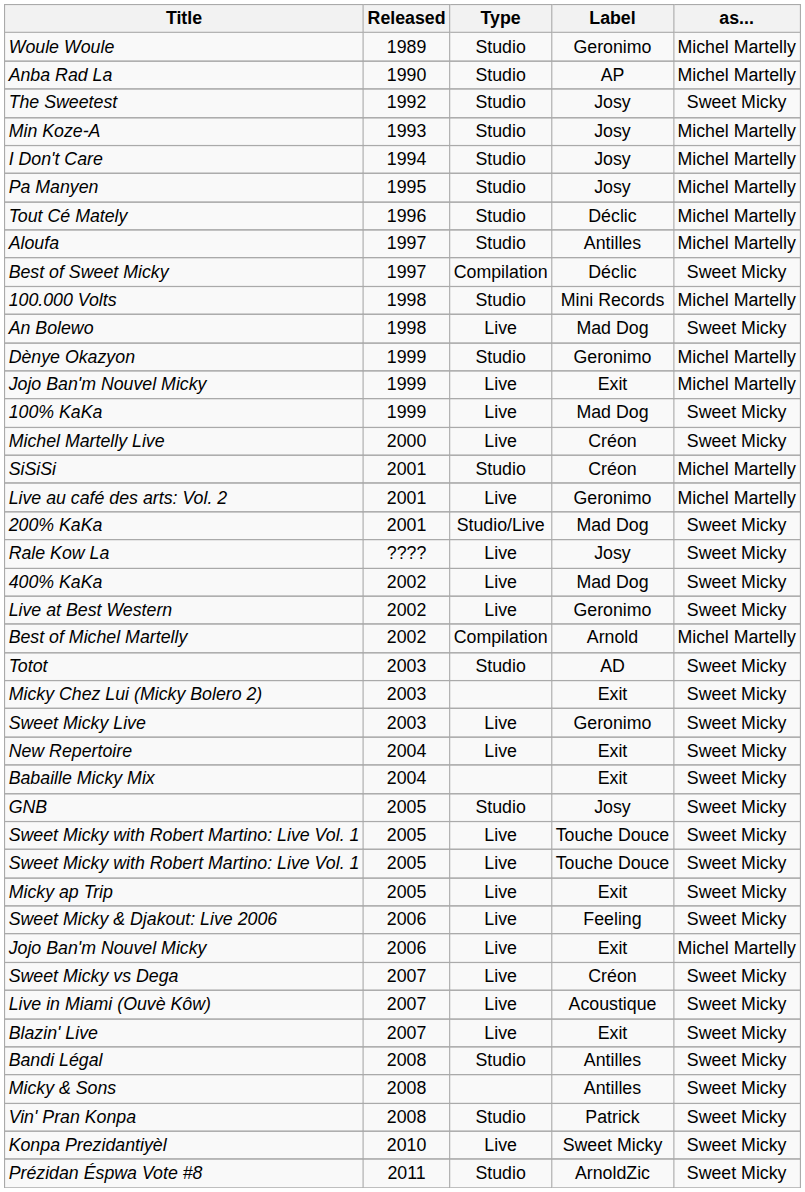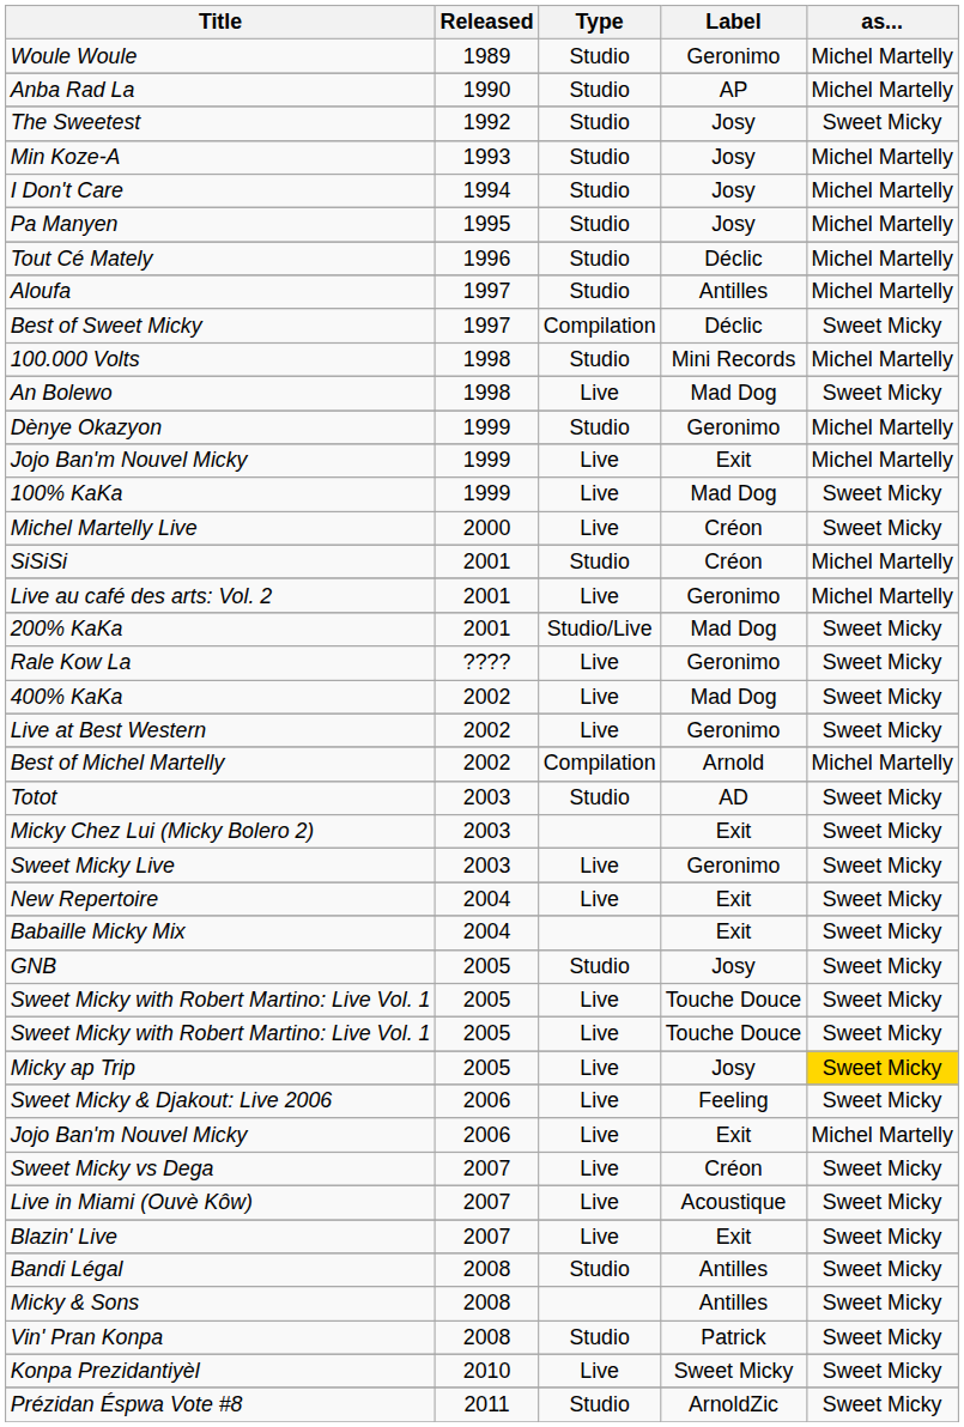Rale Kow La | Label: Josy -> Geronimo
Micky ap Trip | Label: Exit -> Josy
Micky ap Trip | as...: no background -> gold background
